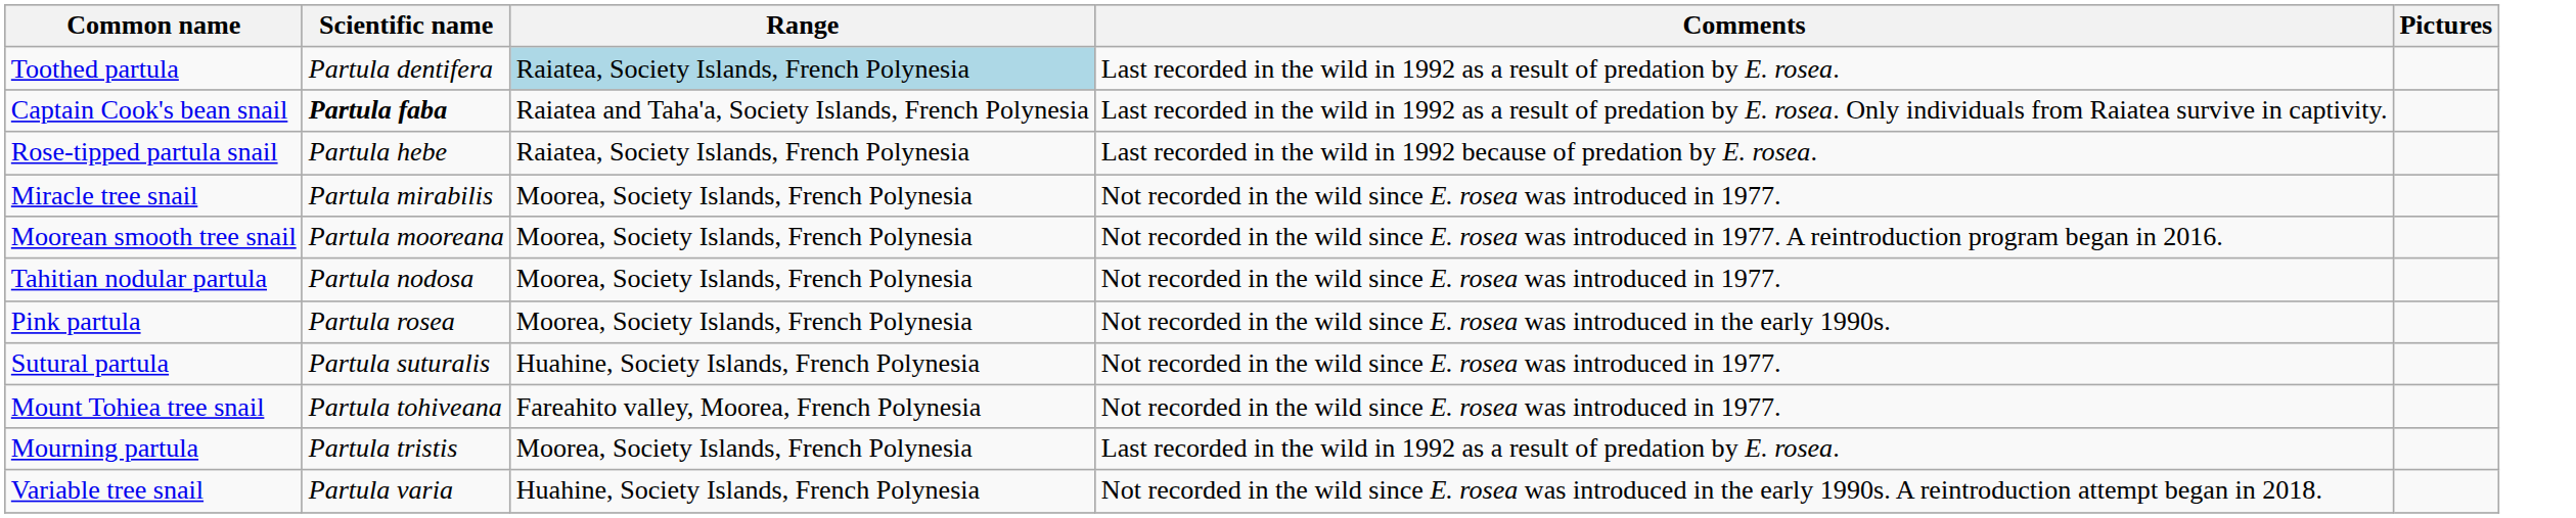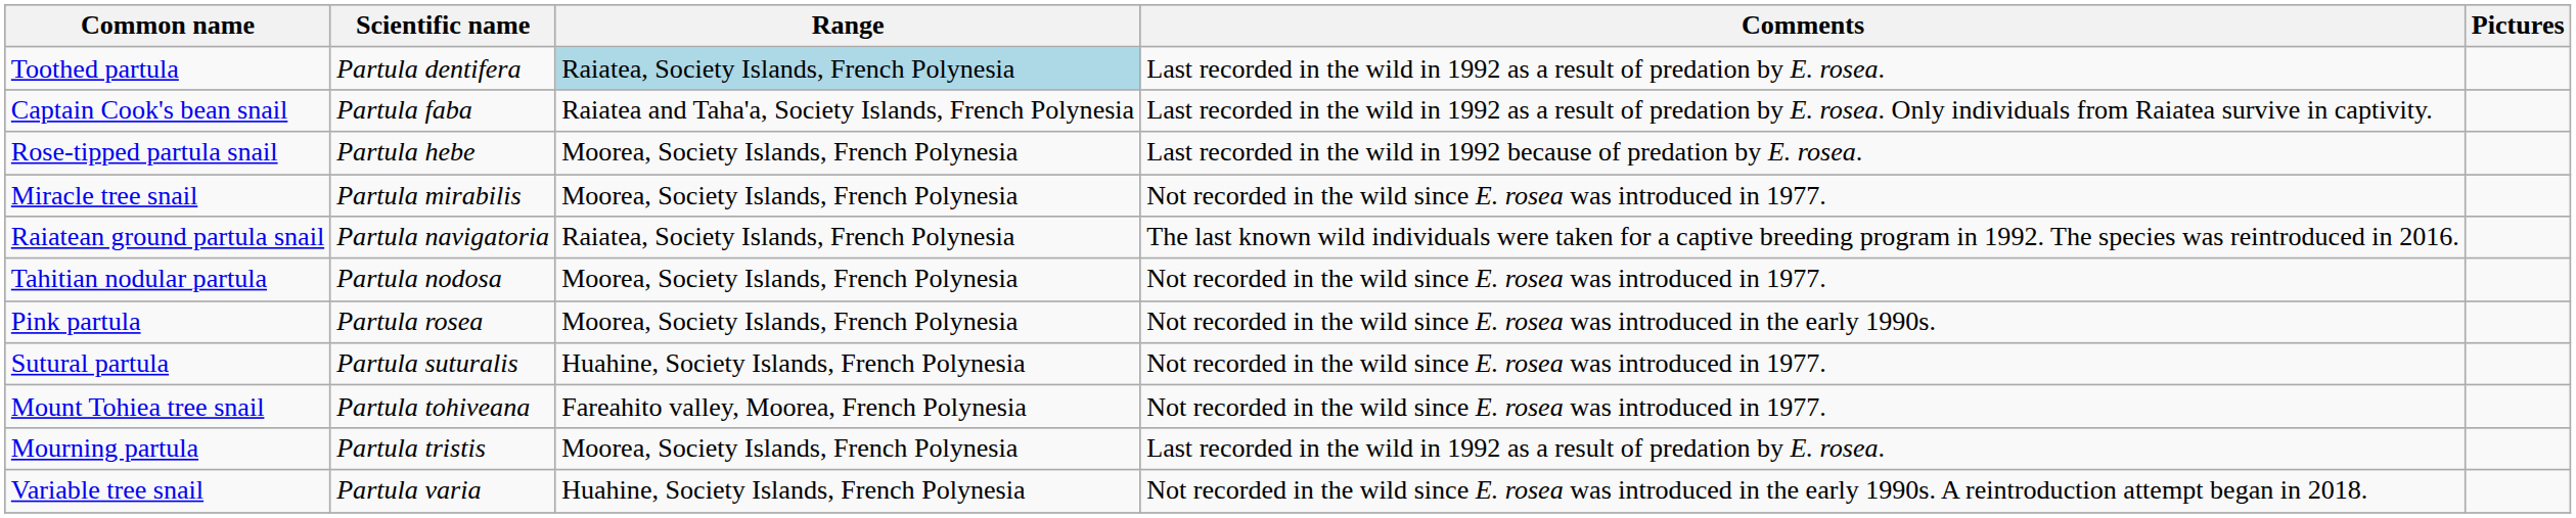Captain Cook's bean snail | Scientific name: bold -> normal
Rose-tipped partula snail | Range: Raiatea, Society Islands, French Polynesia -> Moorea, Society Islands, French Polynesia
- row: Moorean smooth tree snail | Partula mooreana | Moorea, Society Islands, French Polynesia | Not recorded in the wild since E. rosea was introduced in 1977. A reintroduction program began in 2016.
+ row: Raiatean ground partula snail | Partula navigatoria | Raiatea, Society Islands, French Polynesia | The last known wild individuals were taken for a captive breeding program in 1992. The species was reintroduced in 2016.
